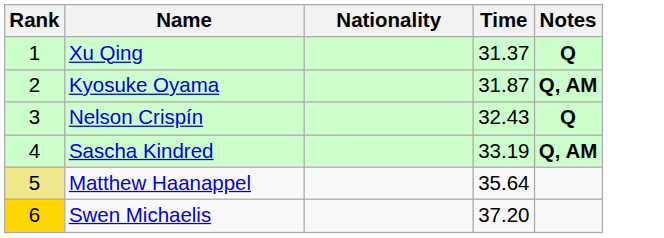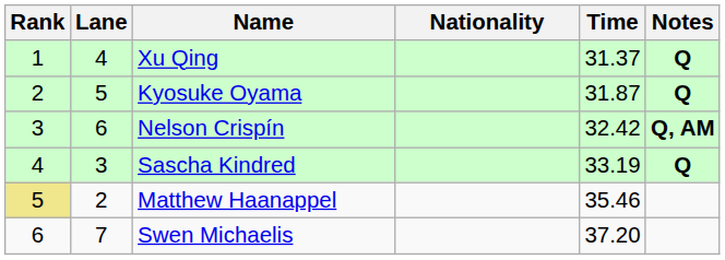+ column: Lane | 4 | 5 | 6 | 3 | 2 | 7
Kyosuke Oyama | Notes: Q, AM -> Q
Nelson Crispín | Time: 32.43 -> 32.42
Nelson Crispín | Notes: Q -> Q, AM
Sascha Kindred | Notes: Q, AM -> Q
Matthew Haanappel | Time: 35.64 -> 35.46
Swen Michaelis | Rank: gold background -> no background
